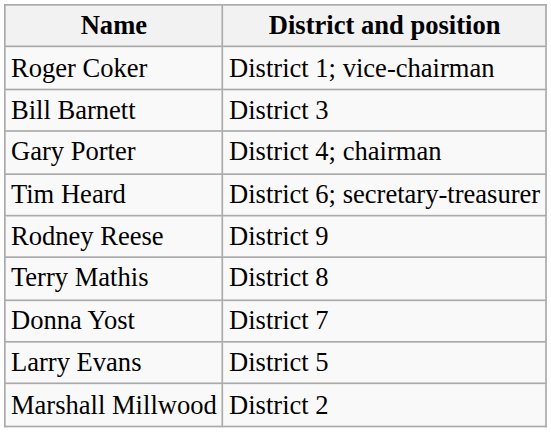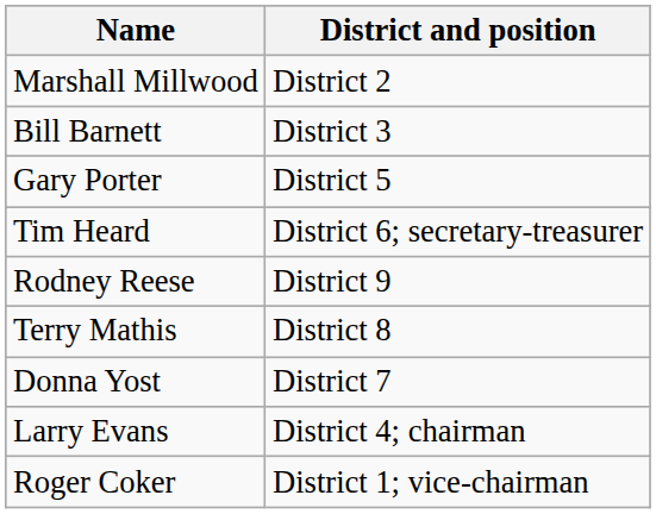rows swapped: Marshall Millwood <-> Roger Coker
Gary Porter | District and position: District 4; chairman -> District 5
Larry Evans | District and position: District 5 -> District 4; chairman
